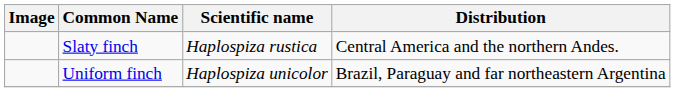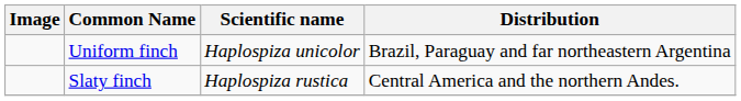rows swapped: Slaty finch <-> Uniform finch
